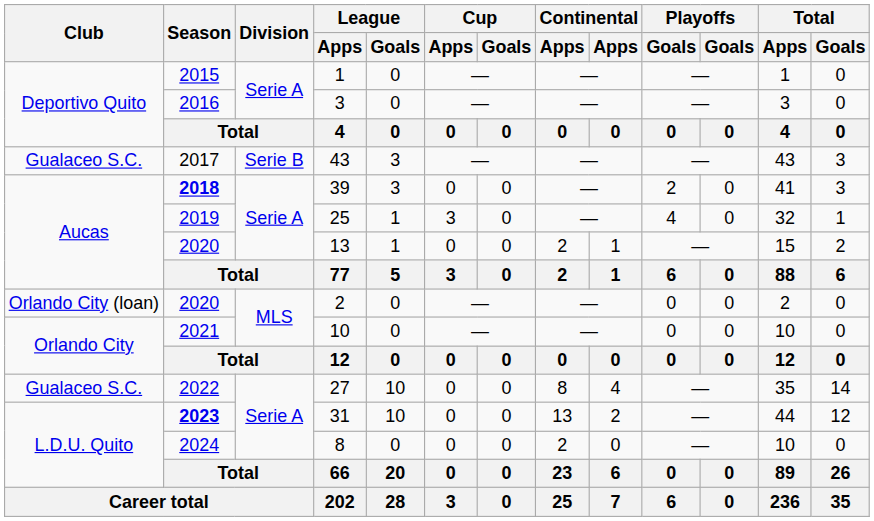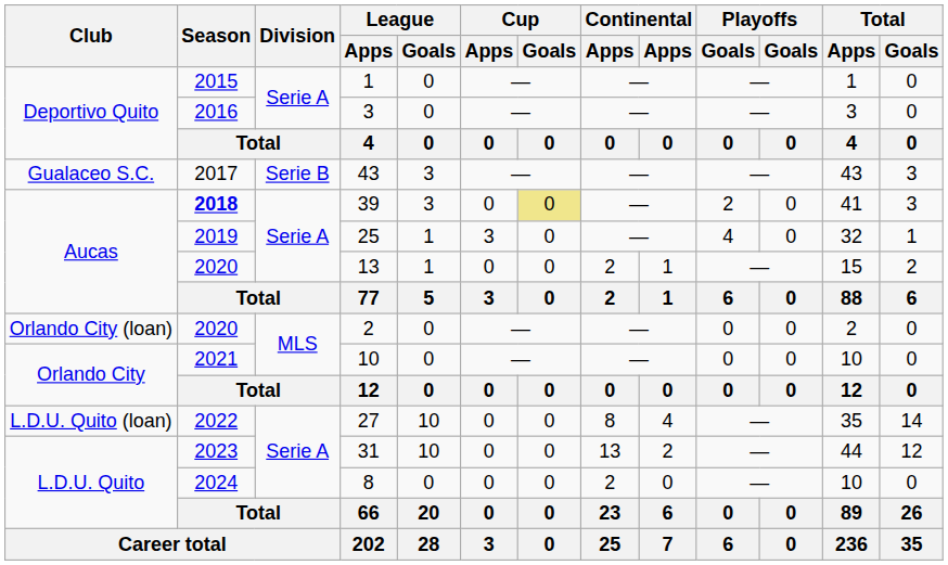39 | Cup / Goals: no background -> khaki background
27 | Club: Gualaceo S.C. -> L.D.U. Quito (loan)
31 | Season: bold -> normal
